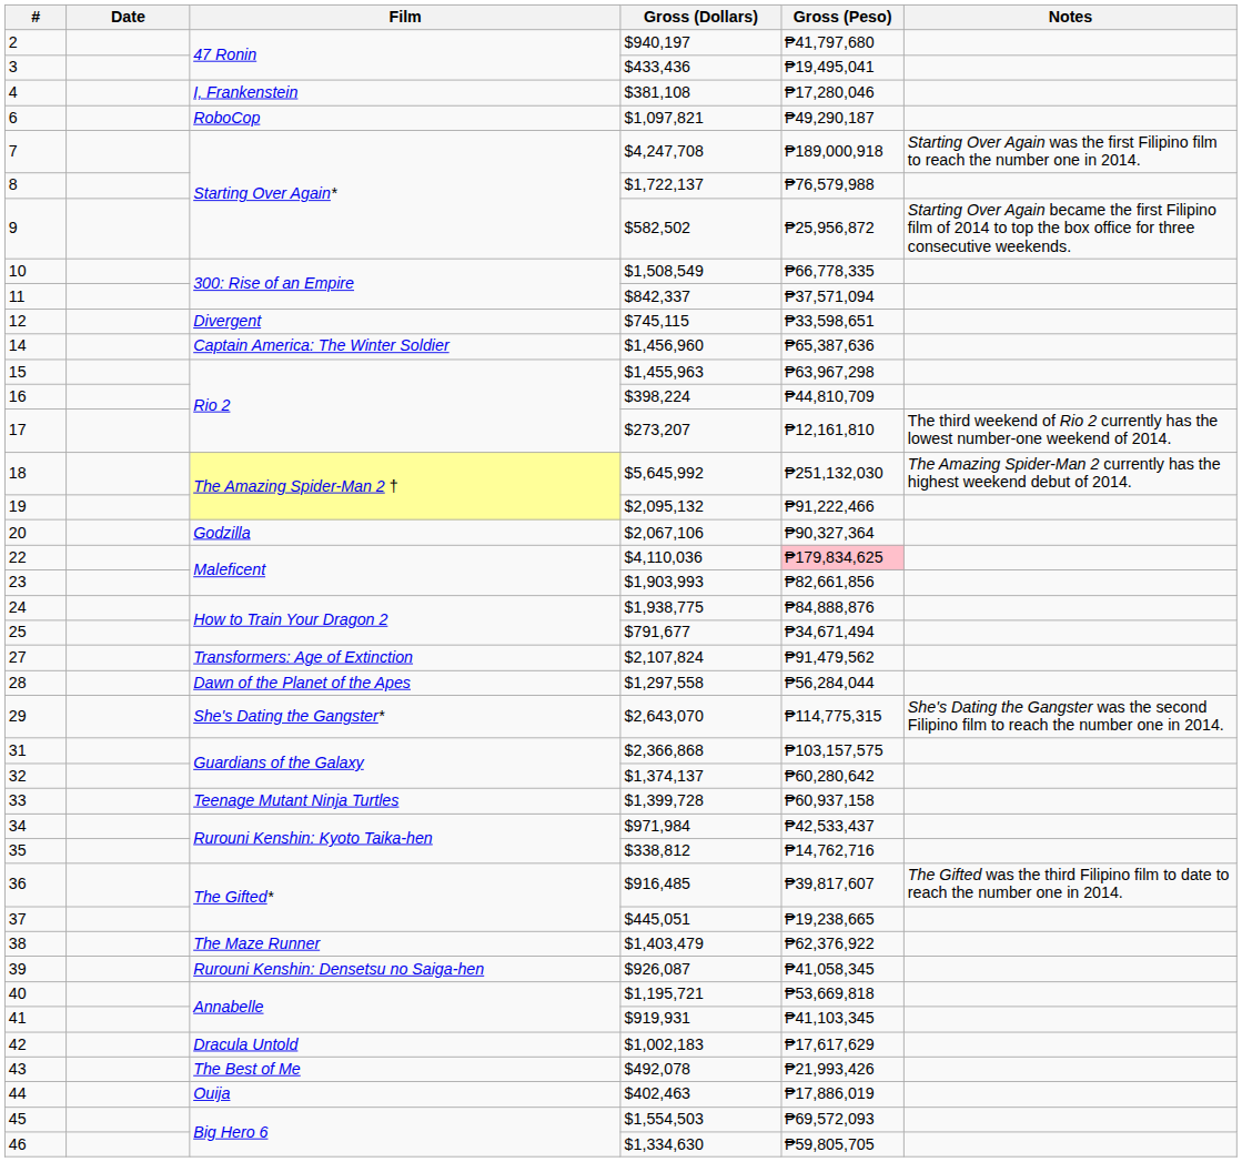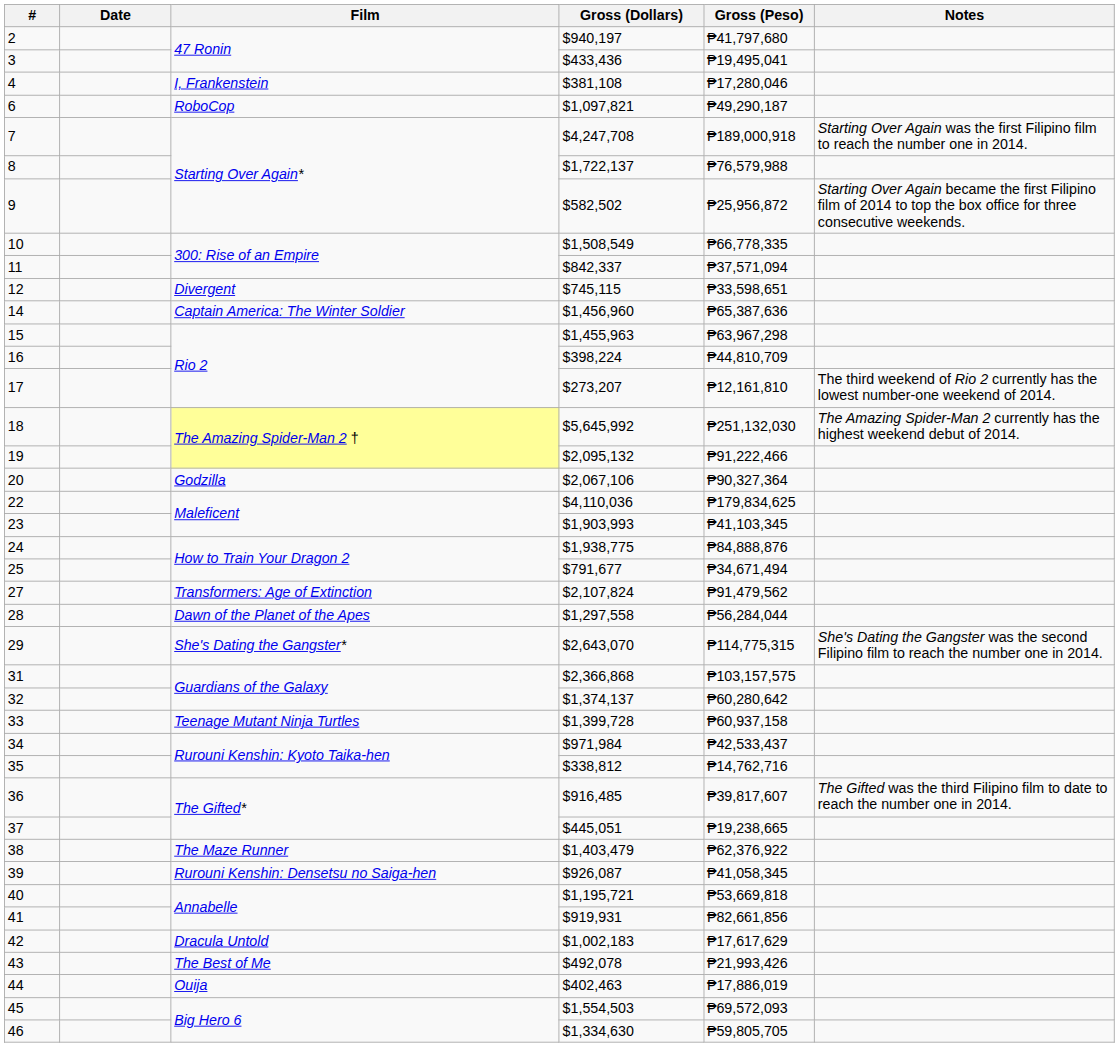22 | Gross (Peso): pink background -> no background
23 | Gross (Peso): ₱82,661,856 -> ₱41,103,345
41 | Gross (Peso): ₱41,103,345 -> ₱82,661,856
